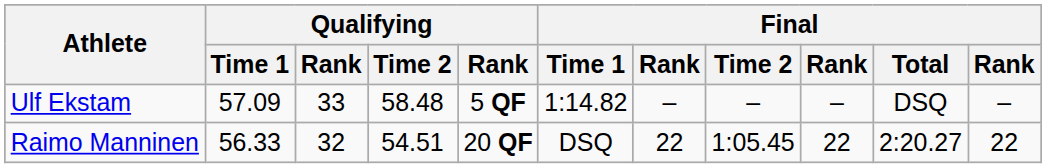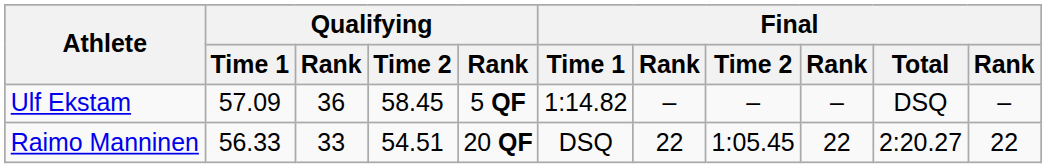Ulf Ekstam | column 3: 33 -> 36
Ulf Ekstam | Qualifying / Time 2: 58.48 -> 58.45
Raimo Manninen | column 3: 32 -> 33
